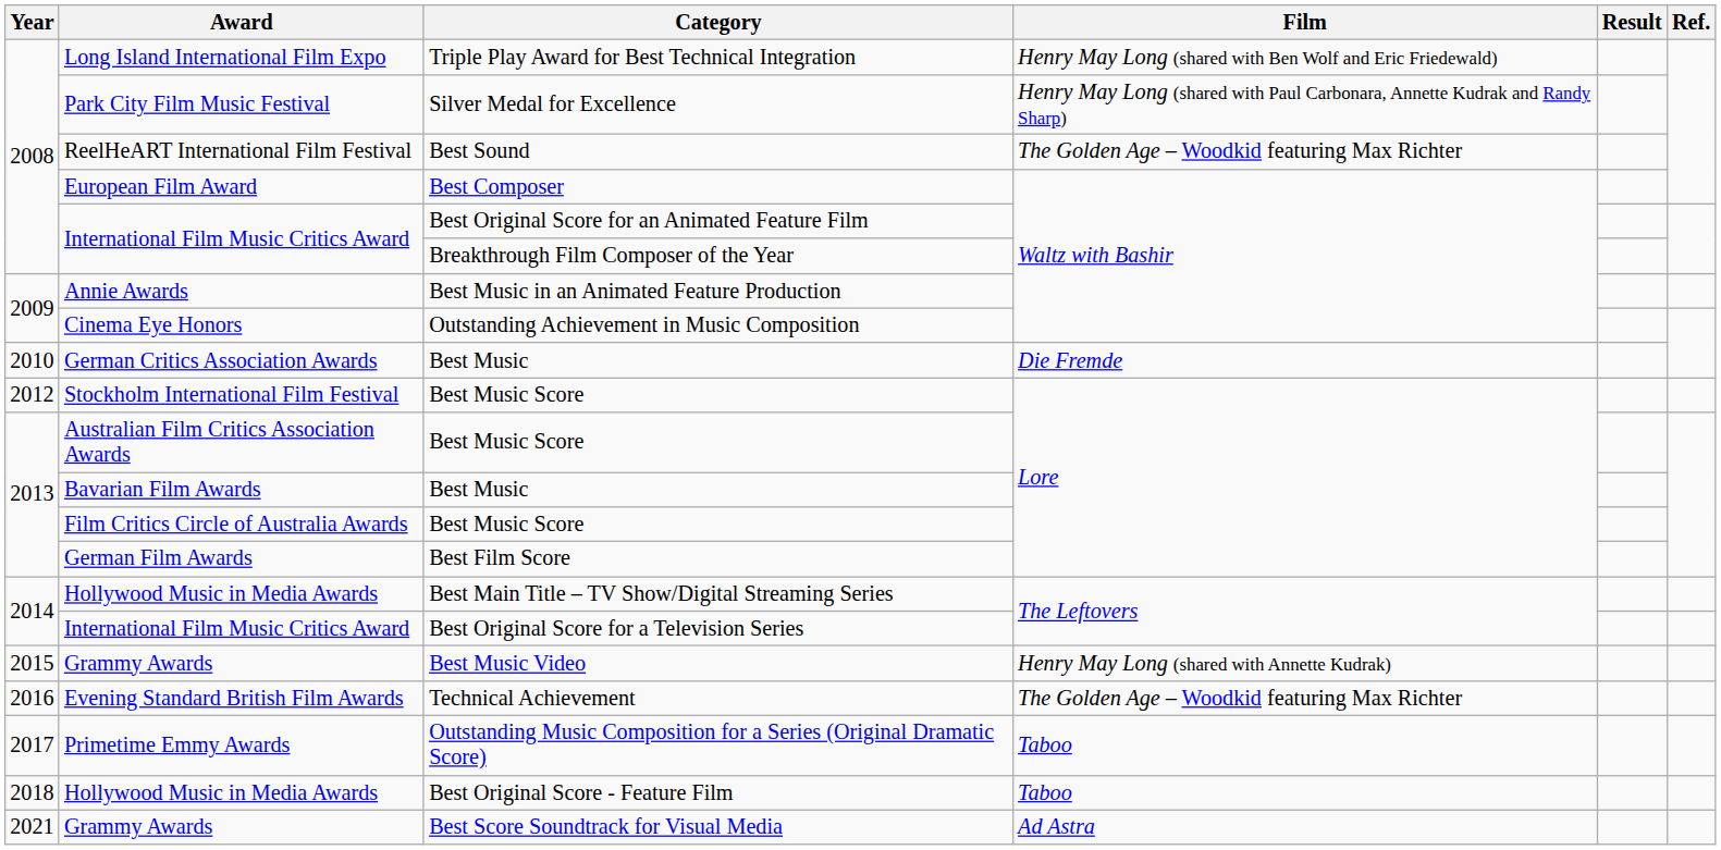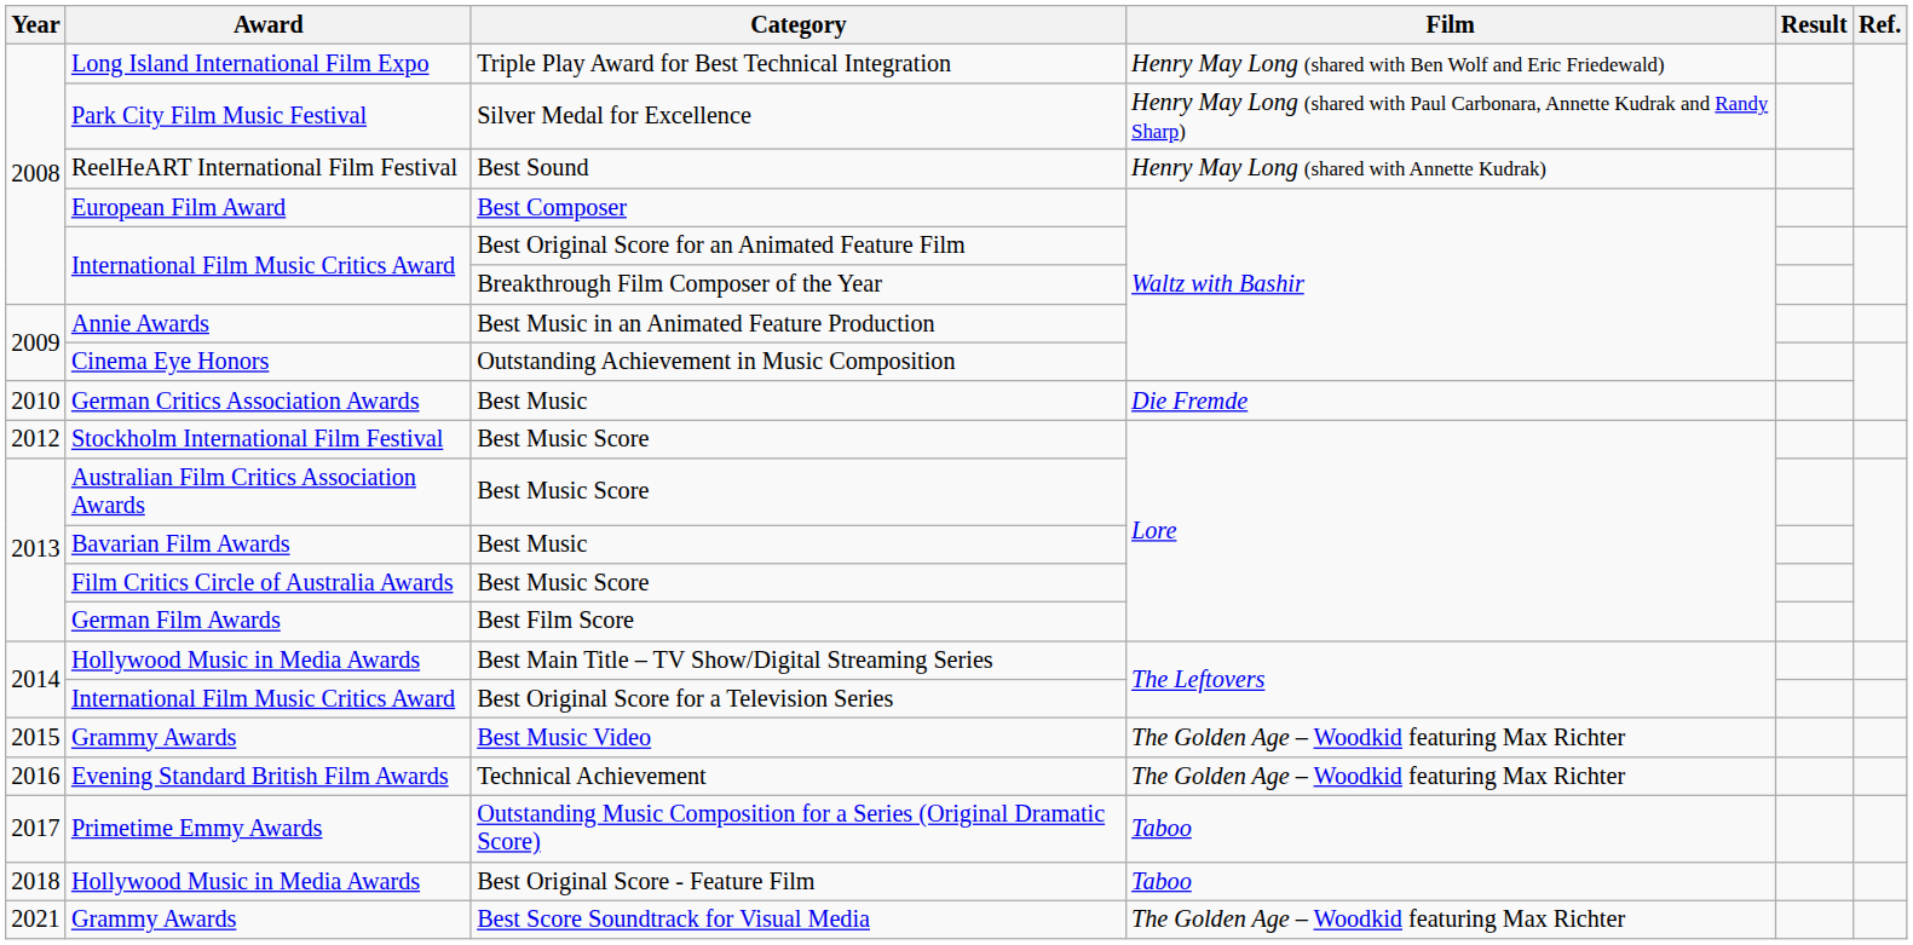Best Sound | Film: The Golden Age – Woodkid featuring Max Richter -> Henry May Long (shared with Annette Kudrak)
Best Music Video | Film: Henry May Long (shared with Annette Kudrak) -> The Golden Age – Woodkid featuring Max Richter
Best Score Soundtrack for Visual Media | Film: Ad Astra -> The Golden Age – Woodkid featuring Max Richter
